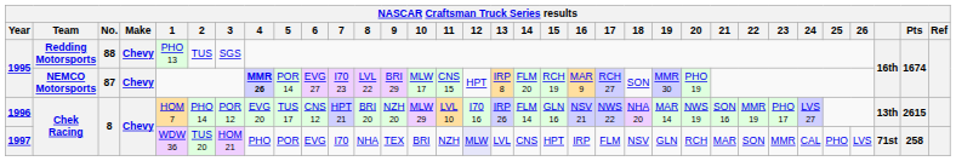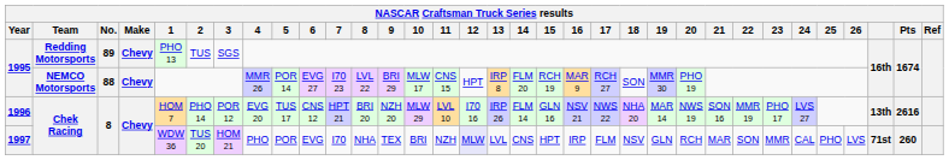1995 / Redding Motorsports | No.: 88 -> 89
1995 / NEMCO Motorsports | No.: 87 -> 88
1995 / NEMCO Motorsports | 4: bold -> normal
1996 | Pts: 2615 -> 2616
1997 | Pts: 258 -> 260
